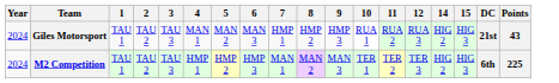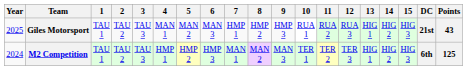+ column: 13 | HIG 1 | HIG 1
Giles Motorsport | Year: 2024 -> 2025
M2 Competition | Points: 225 -> 125
